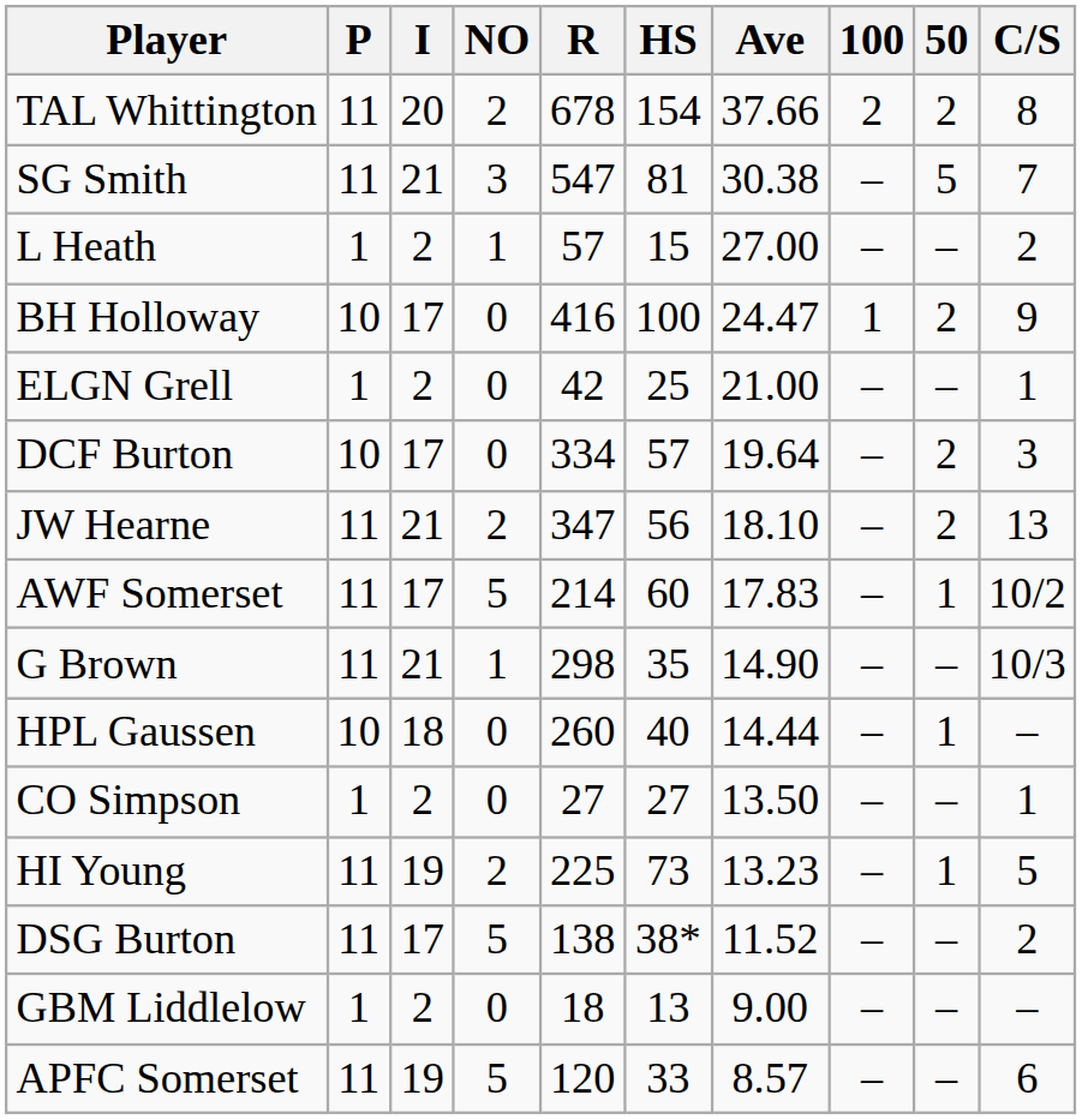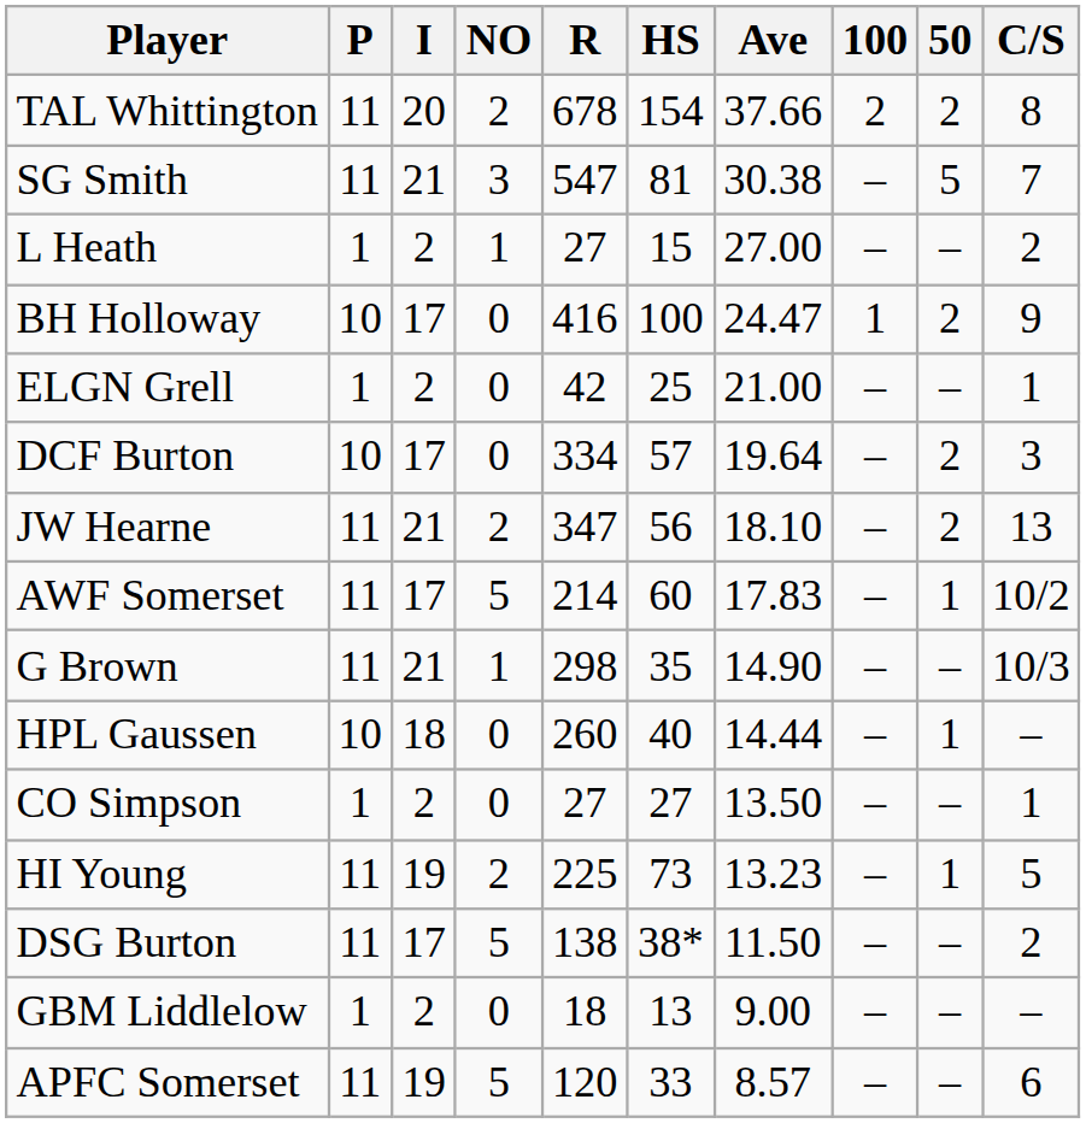L Heath | R: 57 -> 27
DSG Burton | Ave: 11.52 -> 11.50
